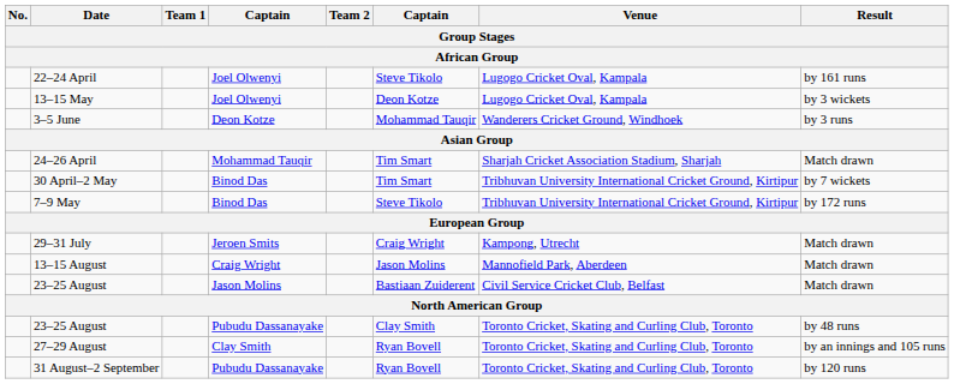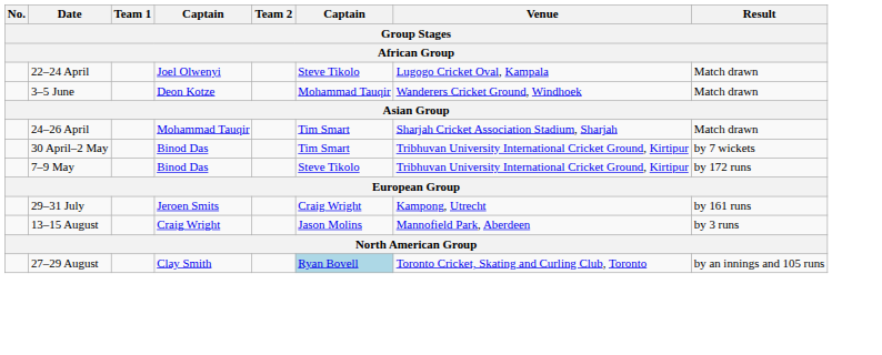22–24 April | Result: by 161 runs -> Match drawn
- row: 13–15 May | Joel Olwenyi | Deon Kotze | Lugogo Cricket Oval, Kampala | by 3 wickets
3–5 June | Result: by 3 runs -> Match drawn
29–31 July | Result: Match drawn -> by 161 runs
13–15 August | Result: Match drawn -> by 3 runs
- row: 23–25 August | Jason Molins | Bastiaan Zuiderent | Civil Service Cricket Club, Belfast | Match drawn
- row: 23–25 August | Pubudu Dassanayake | Clay Smith | Toronto Cricket, Skating and Curling Club, Toronto | by 48 runs
27–29 August | column 6: no background -> lightblue background
- row: 31 August–2 September | Pubudu Dassanayake | Ryan Bovell | Toronto Cricket, Skating and Curling Club, Toronto | by 120 runs
